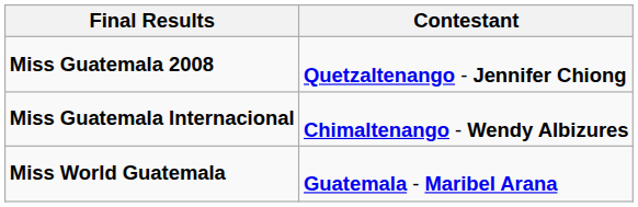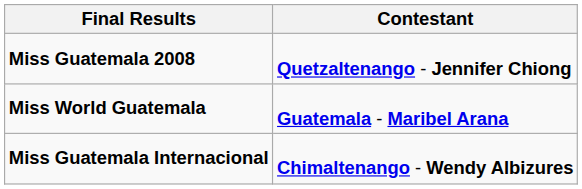rows swapped: Miss World Guatemala <-> Miss Guatemala Internacional
